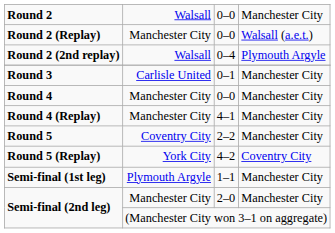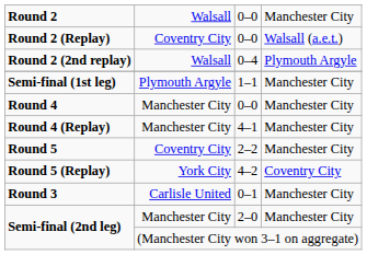Round 2 (Replay) | column 2: Manchester City -> Coventry City
rows swapped: Round 3 <-> Semi-final (1st leg)
